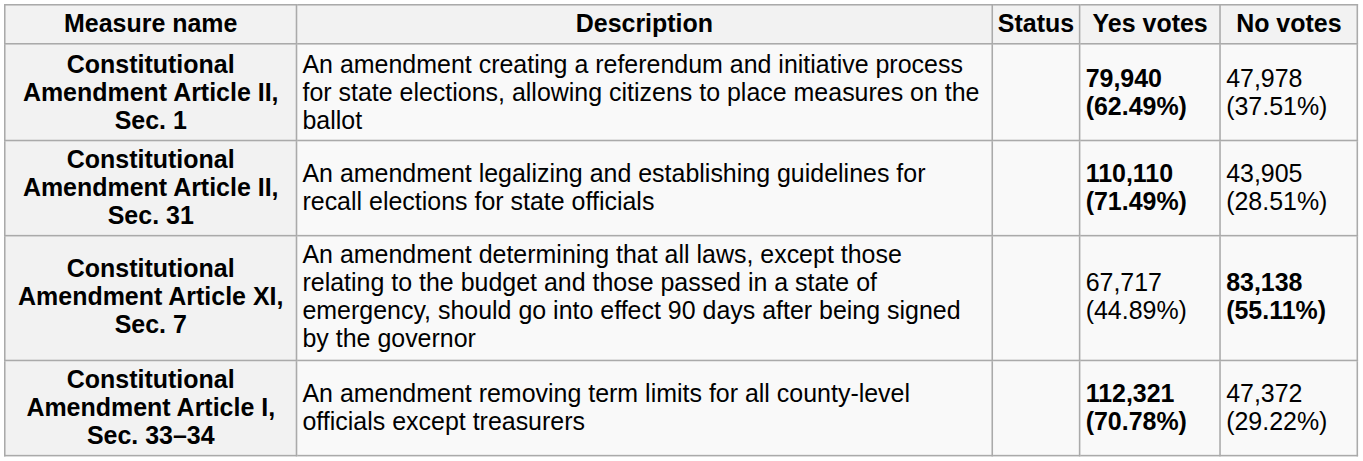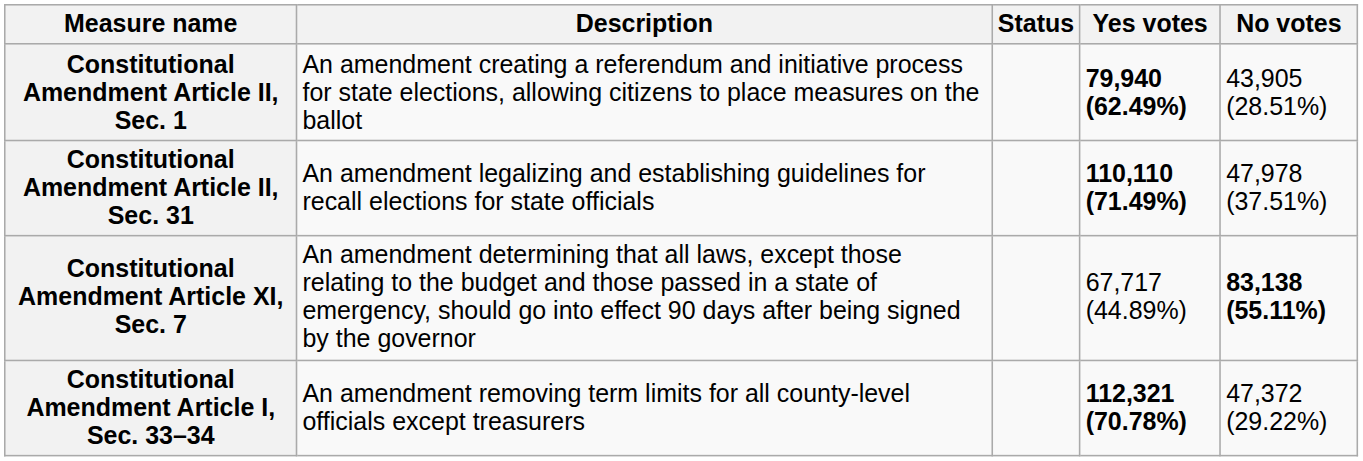Constitutional Amendment Article II, Sec. 1 | No votes: 47,978 (37.51%) -> 43,905 (28.51%)
Constitutional Amendment Article II, Sec. 31 | No votes: 43,905 (28.51%) -> 47,978 (37.51%)
